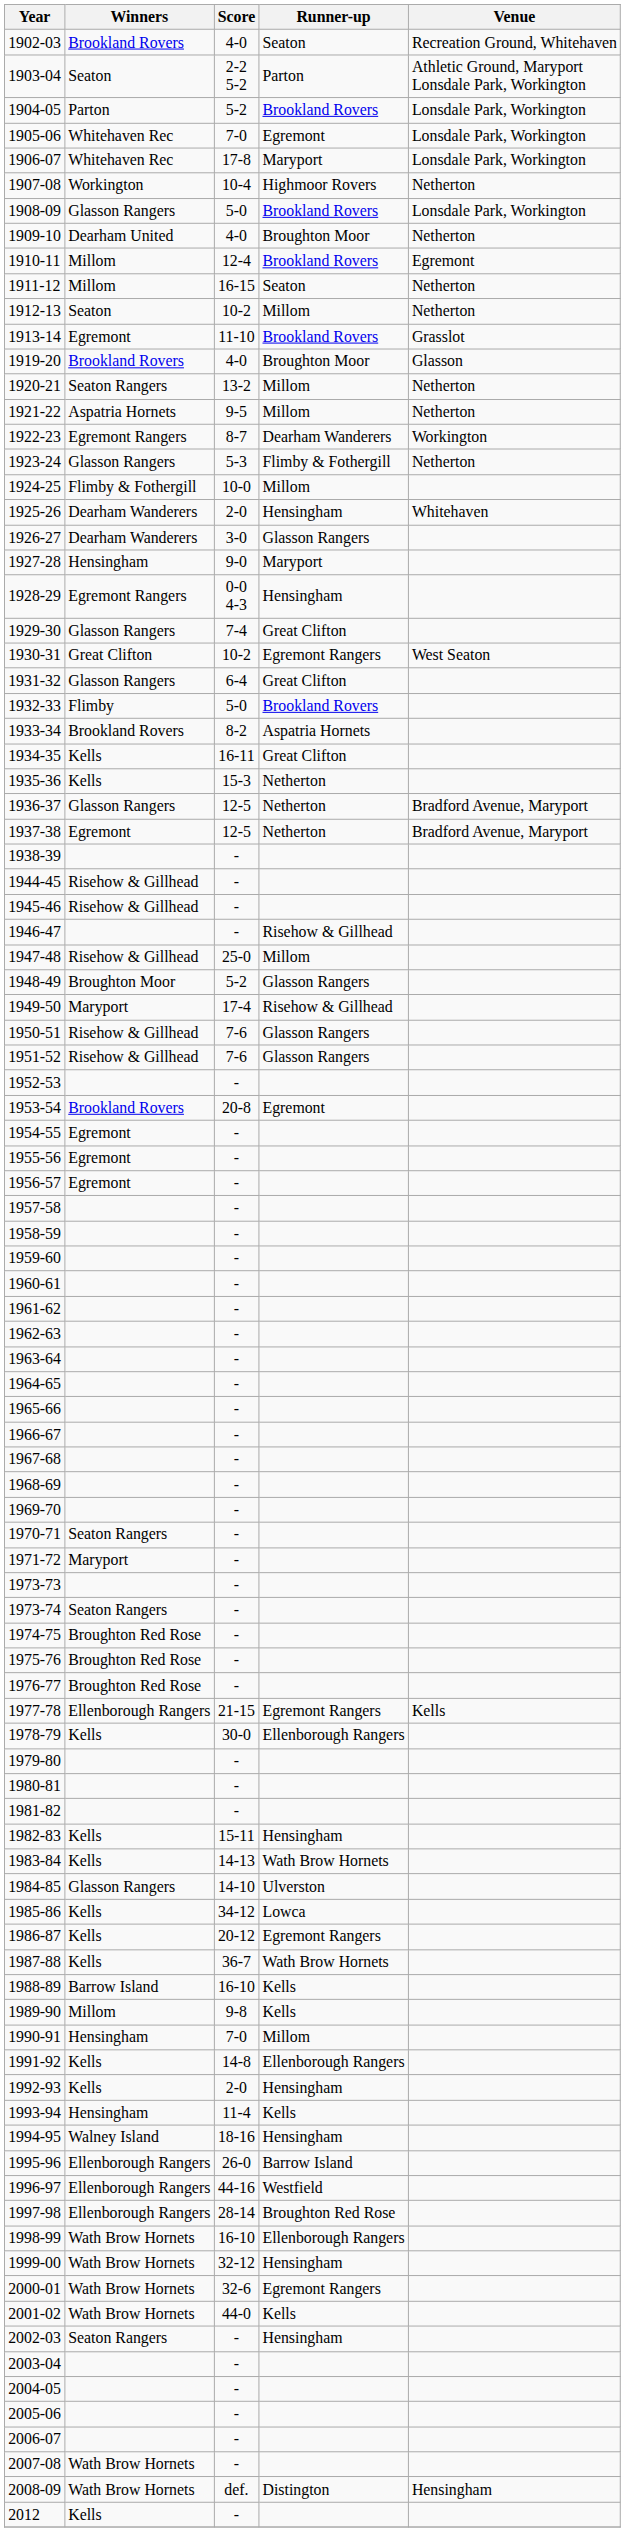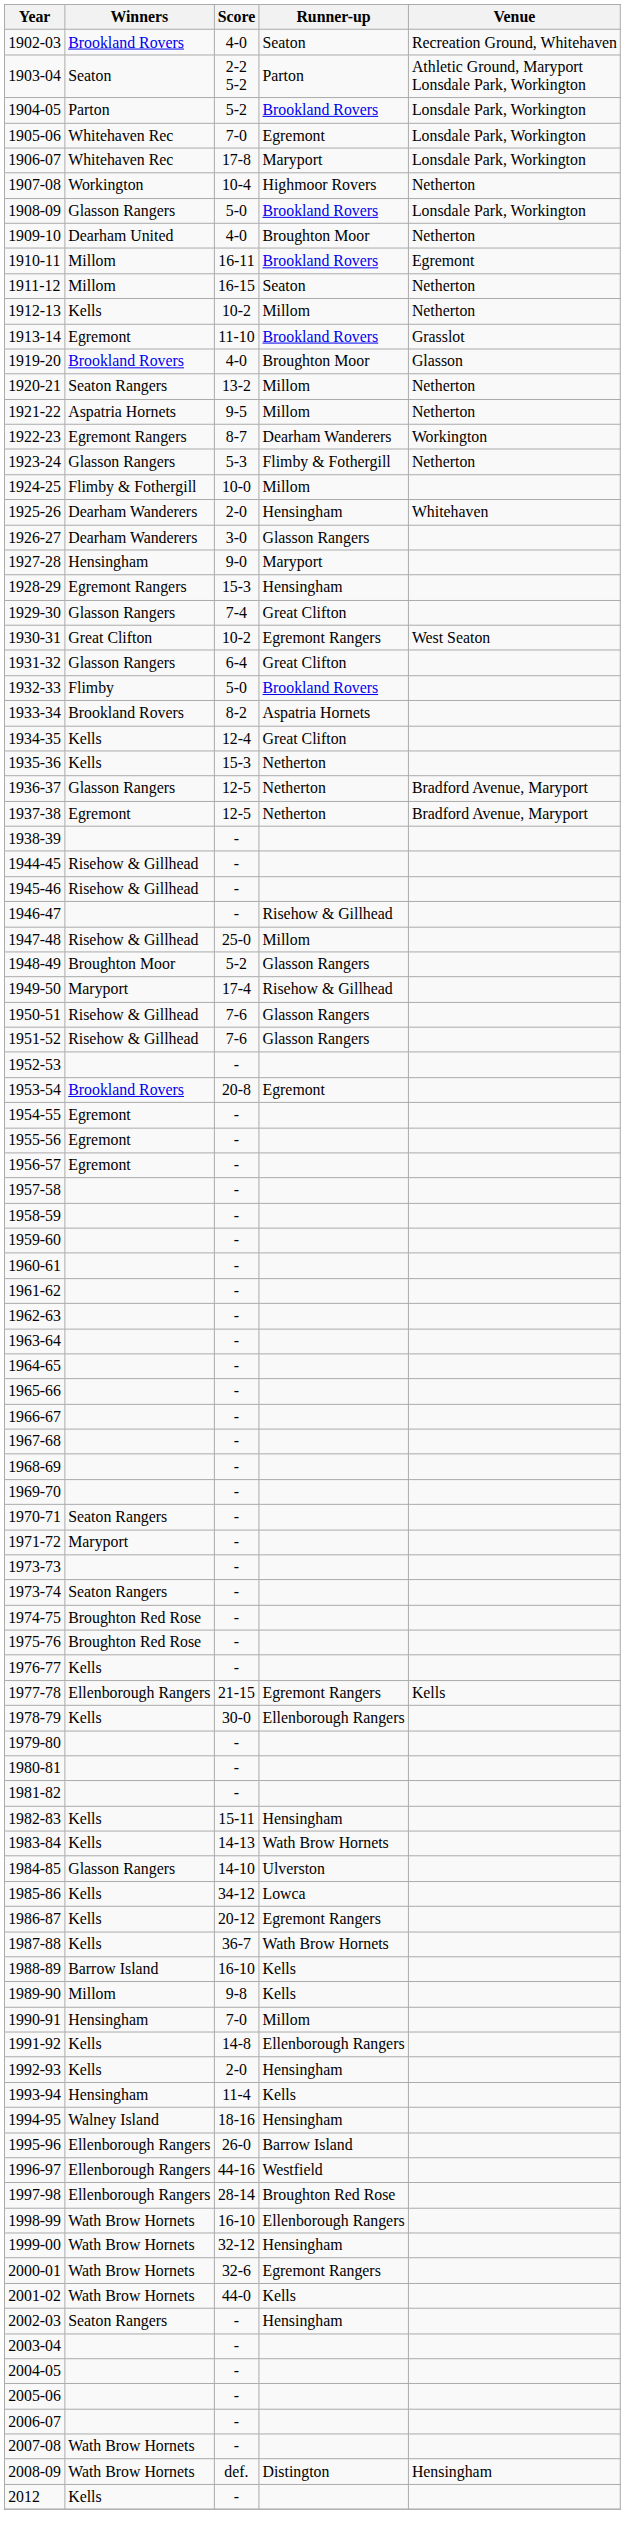1910-11 | Score: 12-4 -> 16-11
1912-13 | Winners: Seaton -> Kells
1928-29 | Score: 0-0 4-3 -> 15-3
1934-35 | Score: 16-11 -> 12-4
1976-77 | Winners: Broughton Red Rose -> Kells
